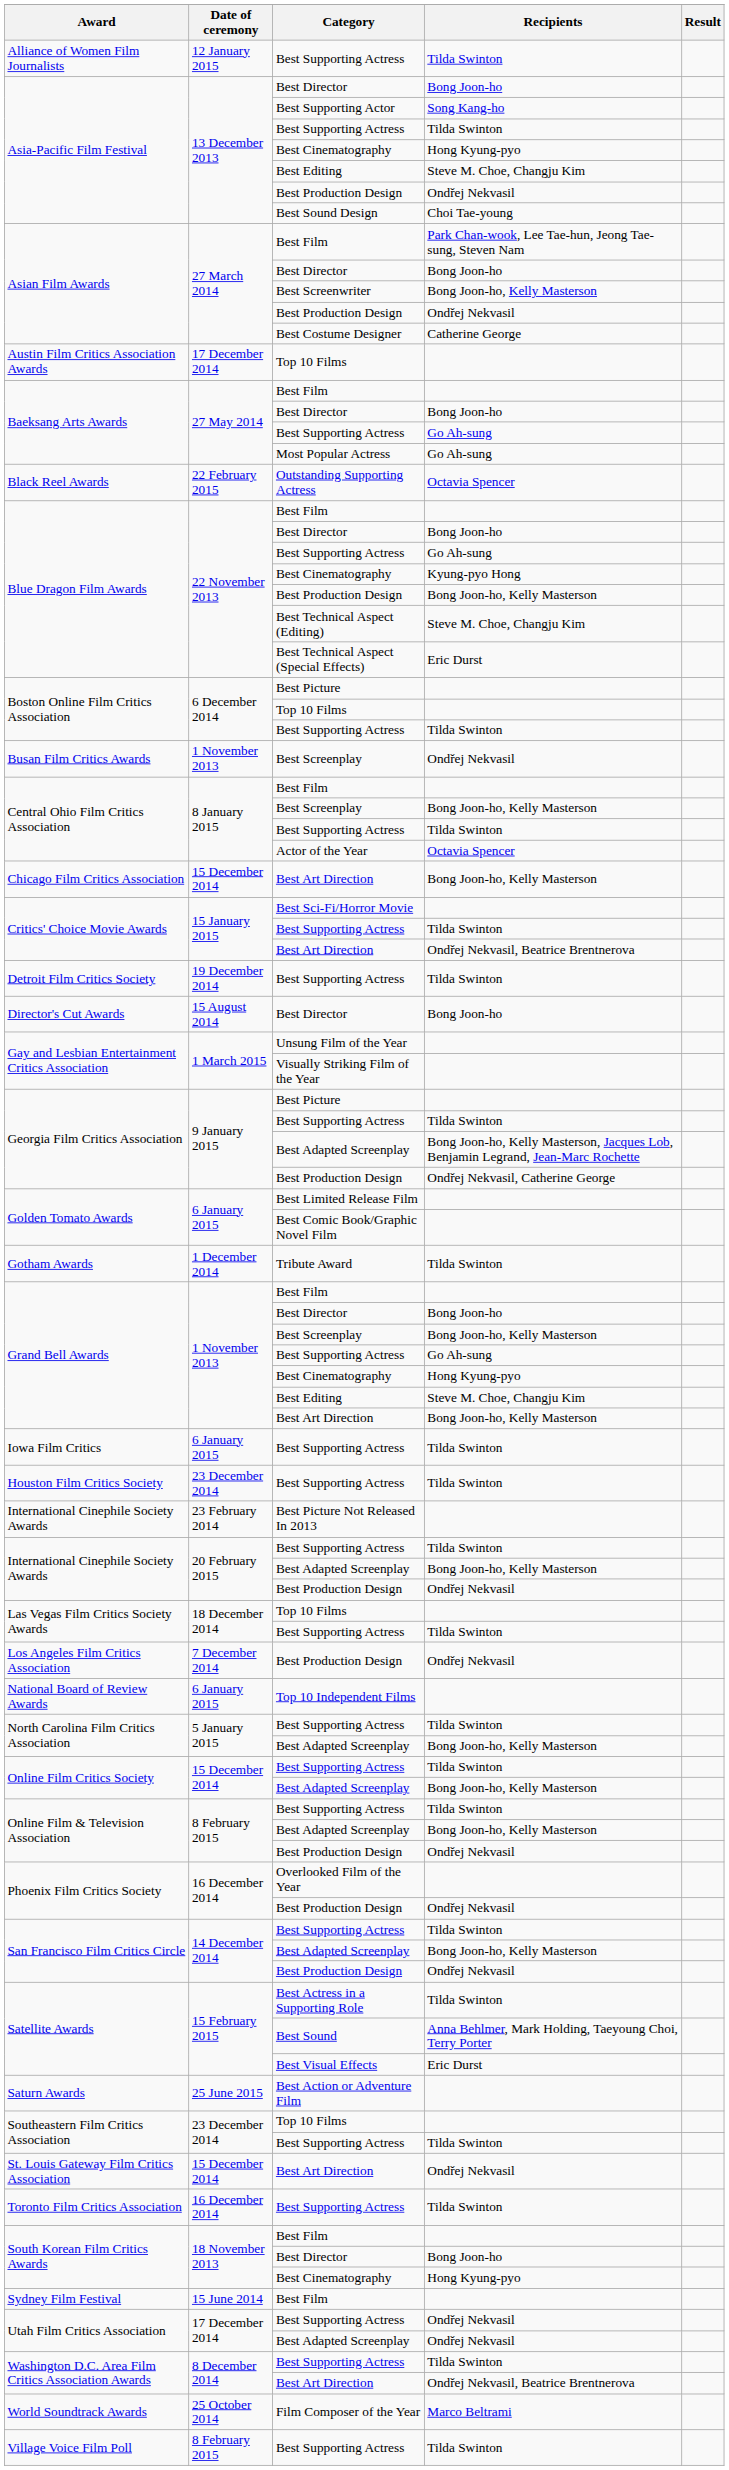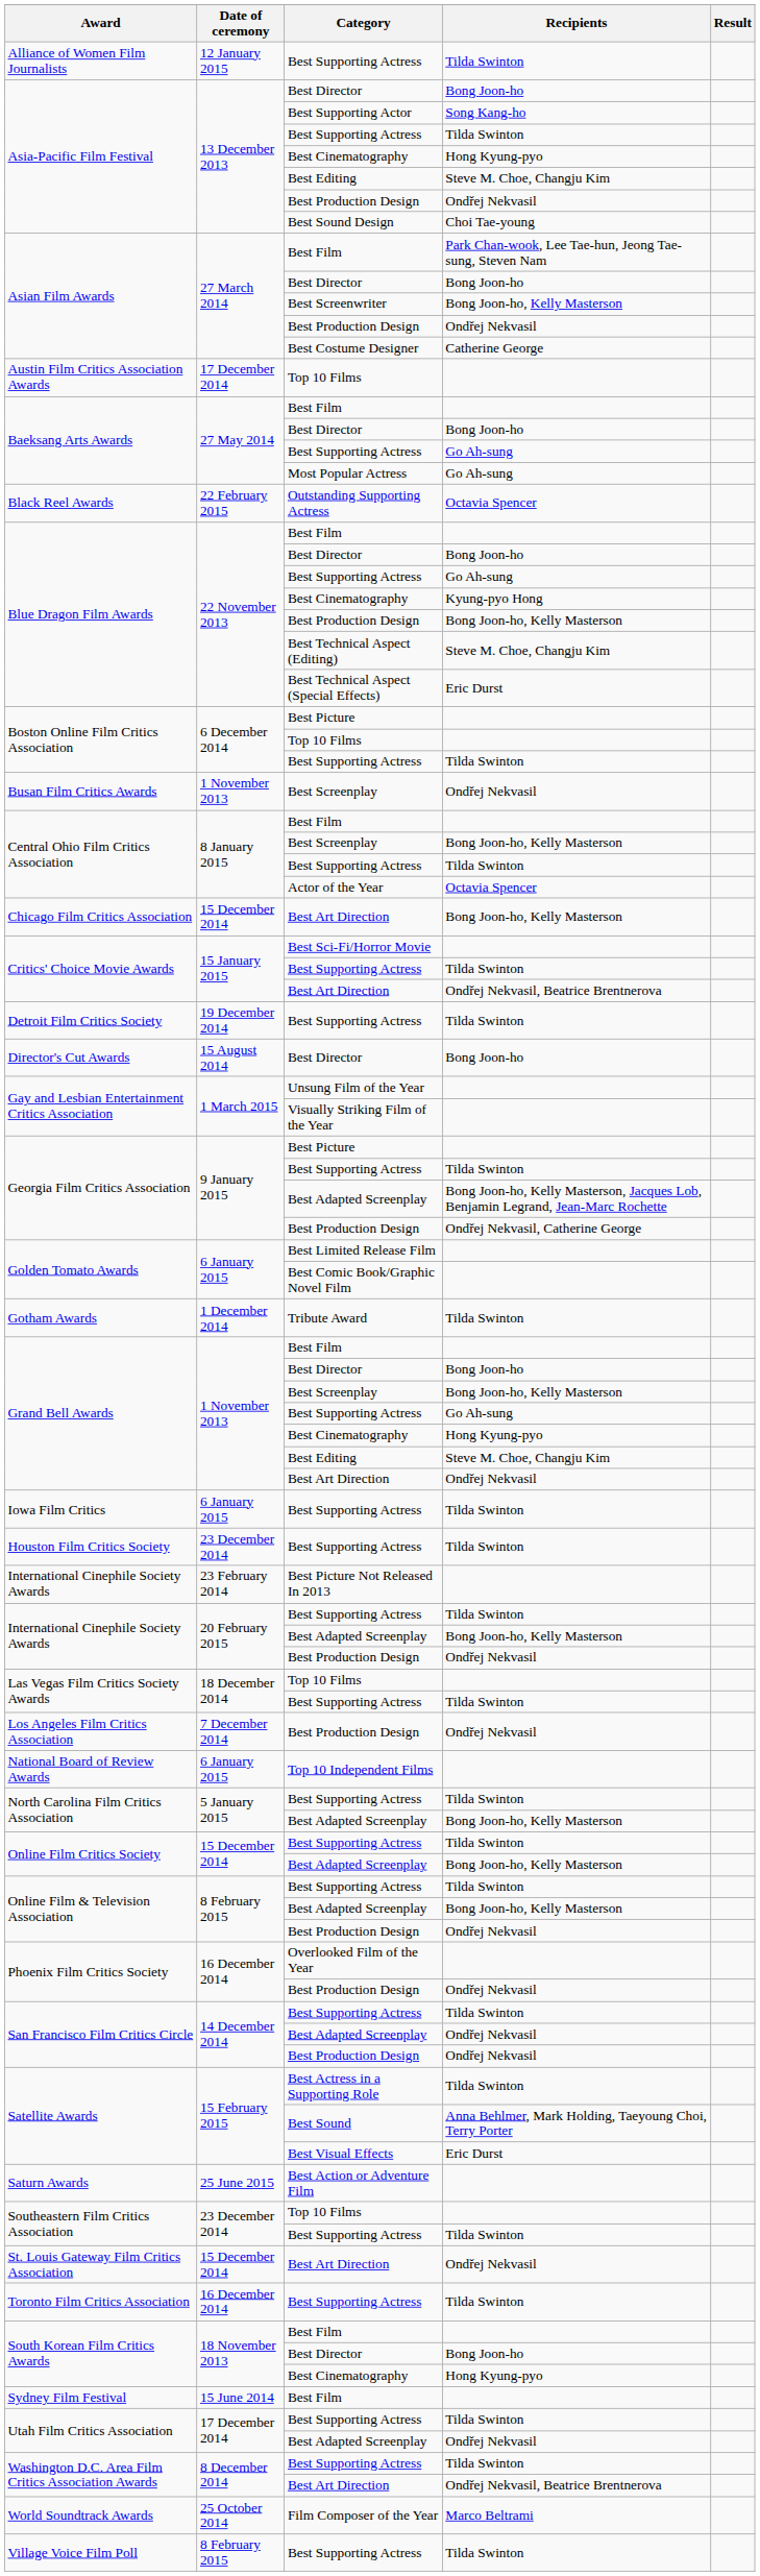Grand Bell Awards / Best Art Direction | Recipients: Bong Joon-ho, Kelly Masterson -> Ondřej Nekvasil
San Francisco Film Critics Circle / Best Adapted Screenplay | Recipients: Bong Joon-ho, Kelly Masterson -> Ondřej Nekvasil
Utah Film Critics Association / Best Supporting Actress | Recipients: Ondřej Nekvasil -> Tilda Swinton
